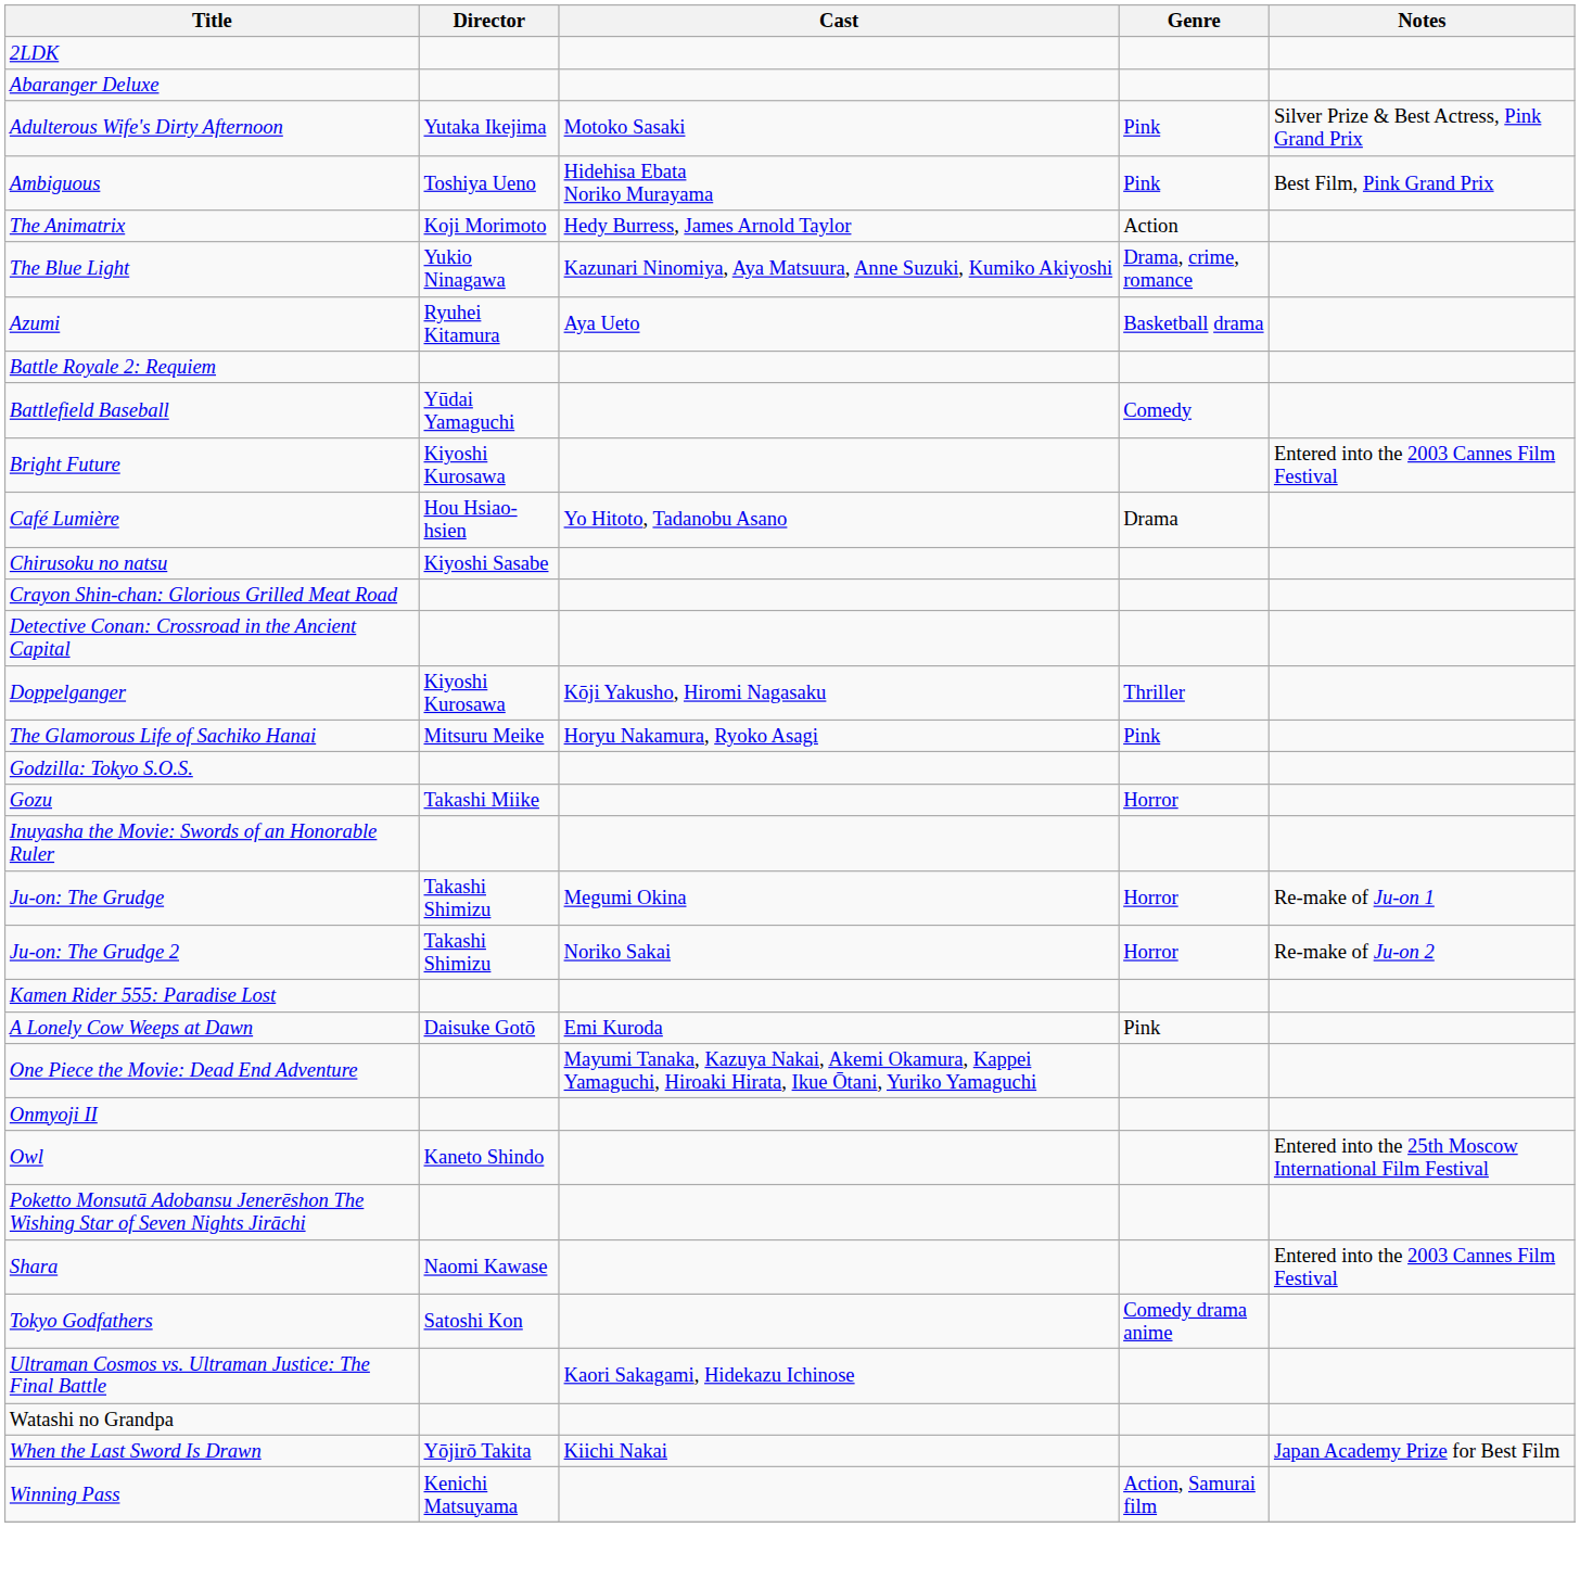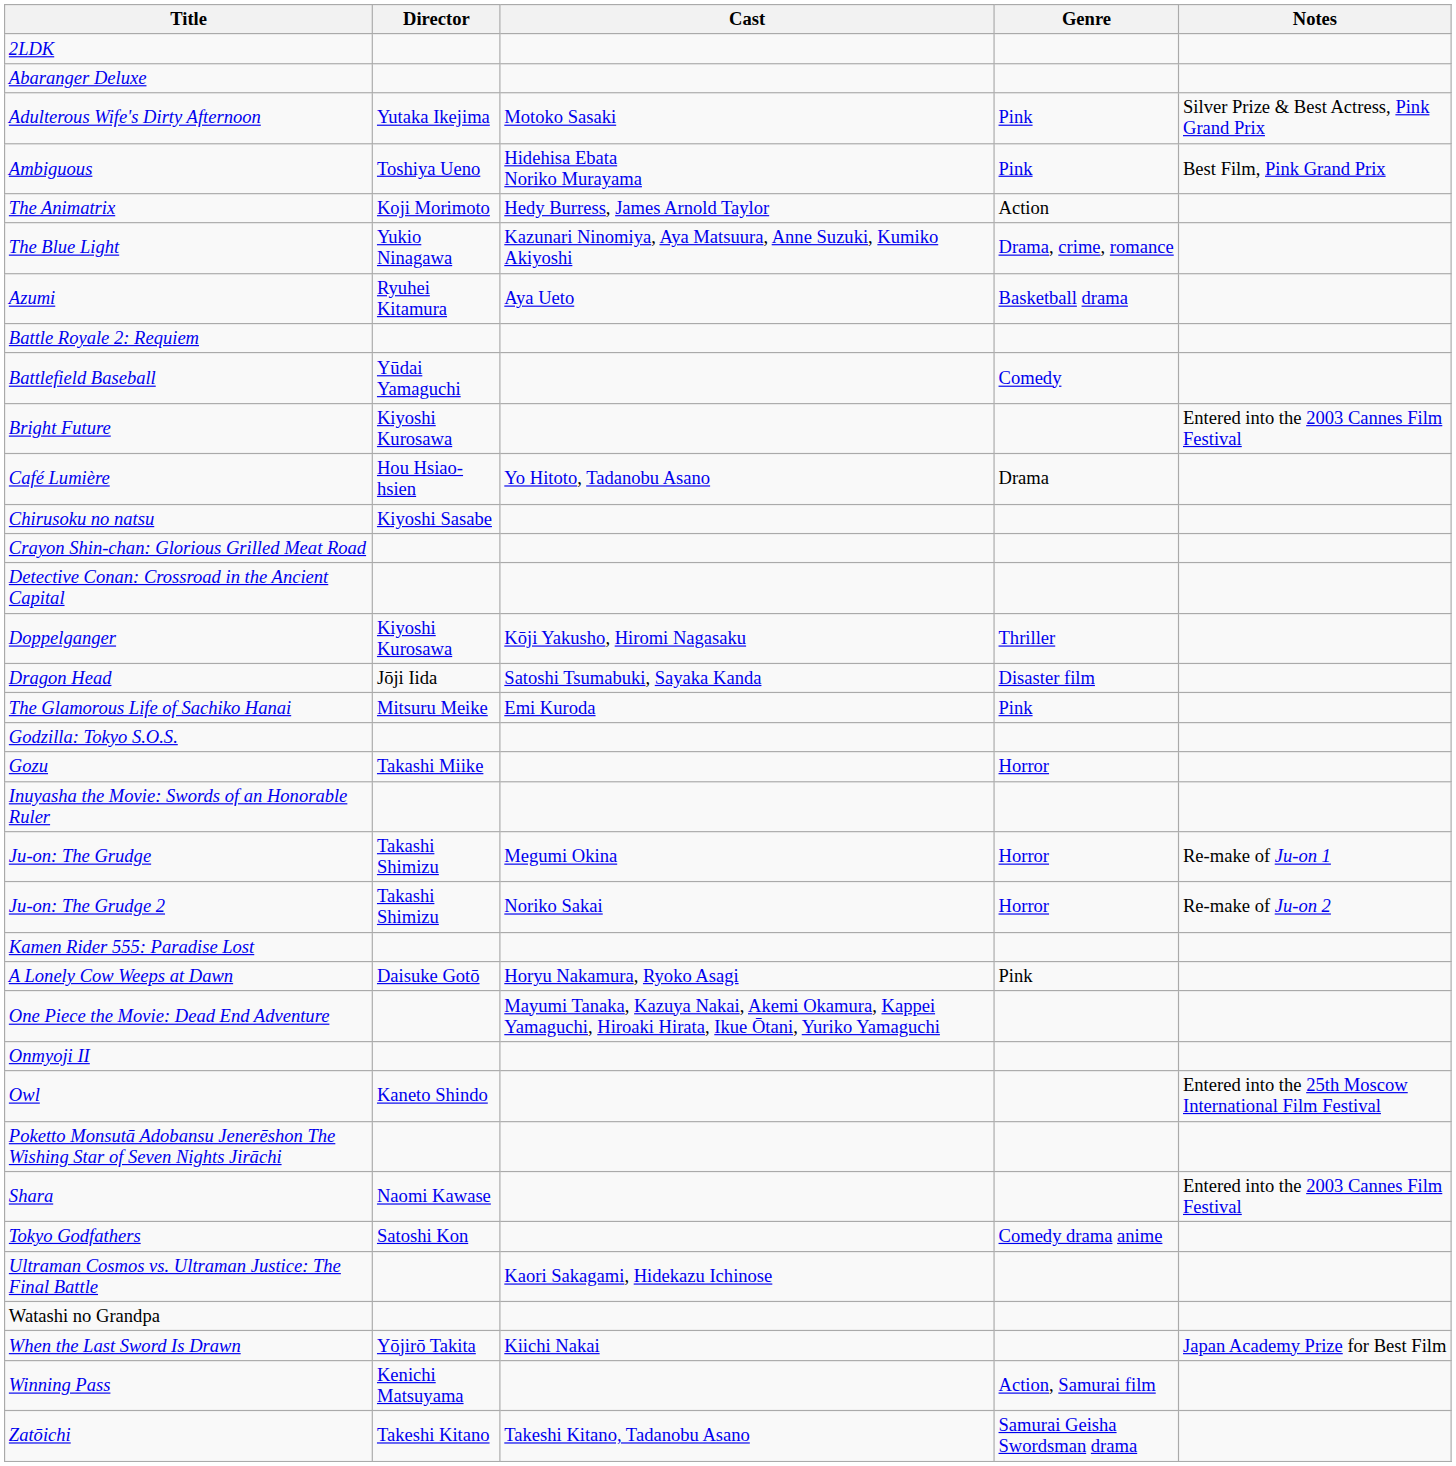+ row: Dragon Head | Jōji Iida | Satoshi Tsumabuki, Sayaka Kanda | Disaster film
The Glamorous Life of Sachiko Hanai | Cast: Horyu Nakamura, Ryoko Asagi -> Emi Kuroda
A Lonely Cow Weeps at Dawn | Cast: Emi Kuroda -> Horyu Nakamura, Ryoko Asagi
+ row: Zatōichi | Takeshi Kitano | Takeshi Kitano, Tadanobu Asano | Samurai Geisha Swordsman drama
